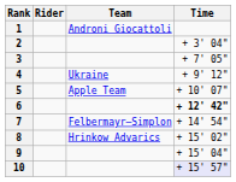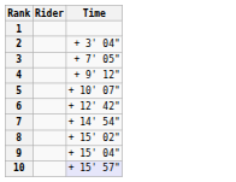- column: Team | Androni Giocattoli | Ukraine | Apple Team | Felbermayr–Simplon | Hrinkow Advarics
6 | Time: bold -> normal
